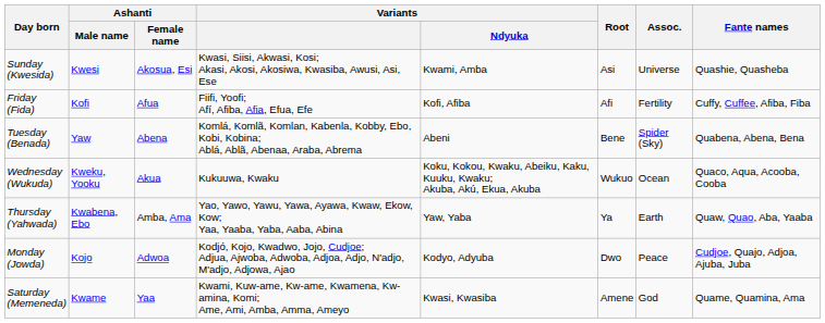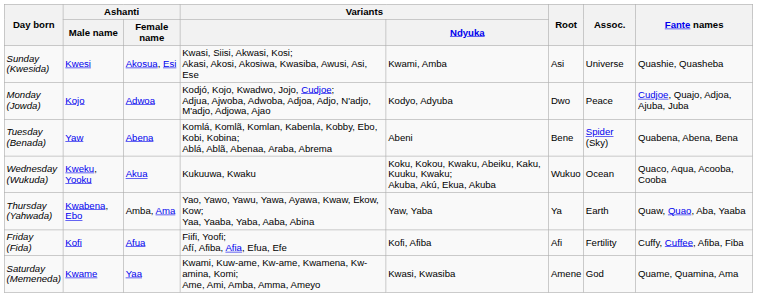rows swapped: Monday (Jowda) <-> Friday (Fida)
